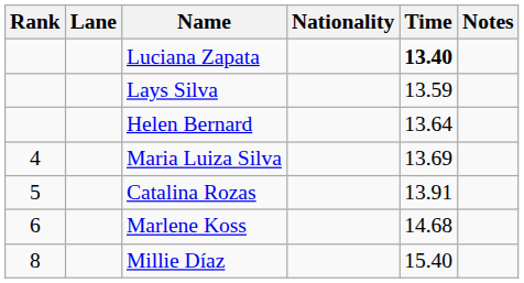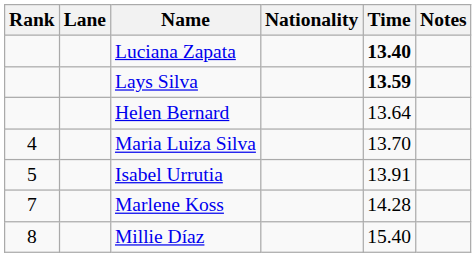Lays Silva | Time: normal -> bold
Maria Luiza Silva | Time: 13.69 -> 13.70
+ row: 5 | Isabel Urrutia | 13.91
- row: 5 | Catalina Rozas | 13.91
Marlene Koss | Rank: 6 -> 7
Marlene Koss | Time: 14.68 -> 14.28
